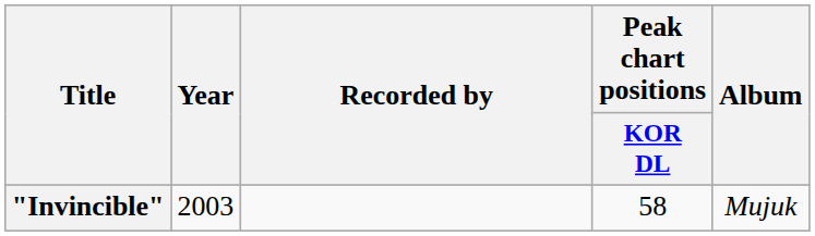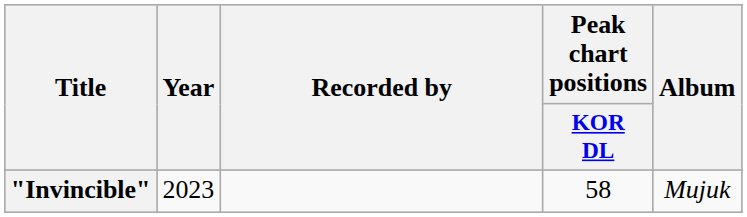"Invincible" | Year: 2003 -> 2023
